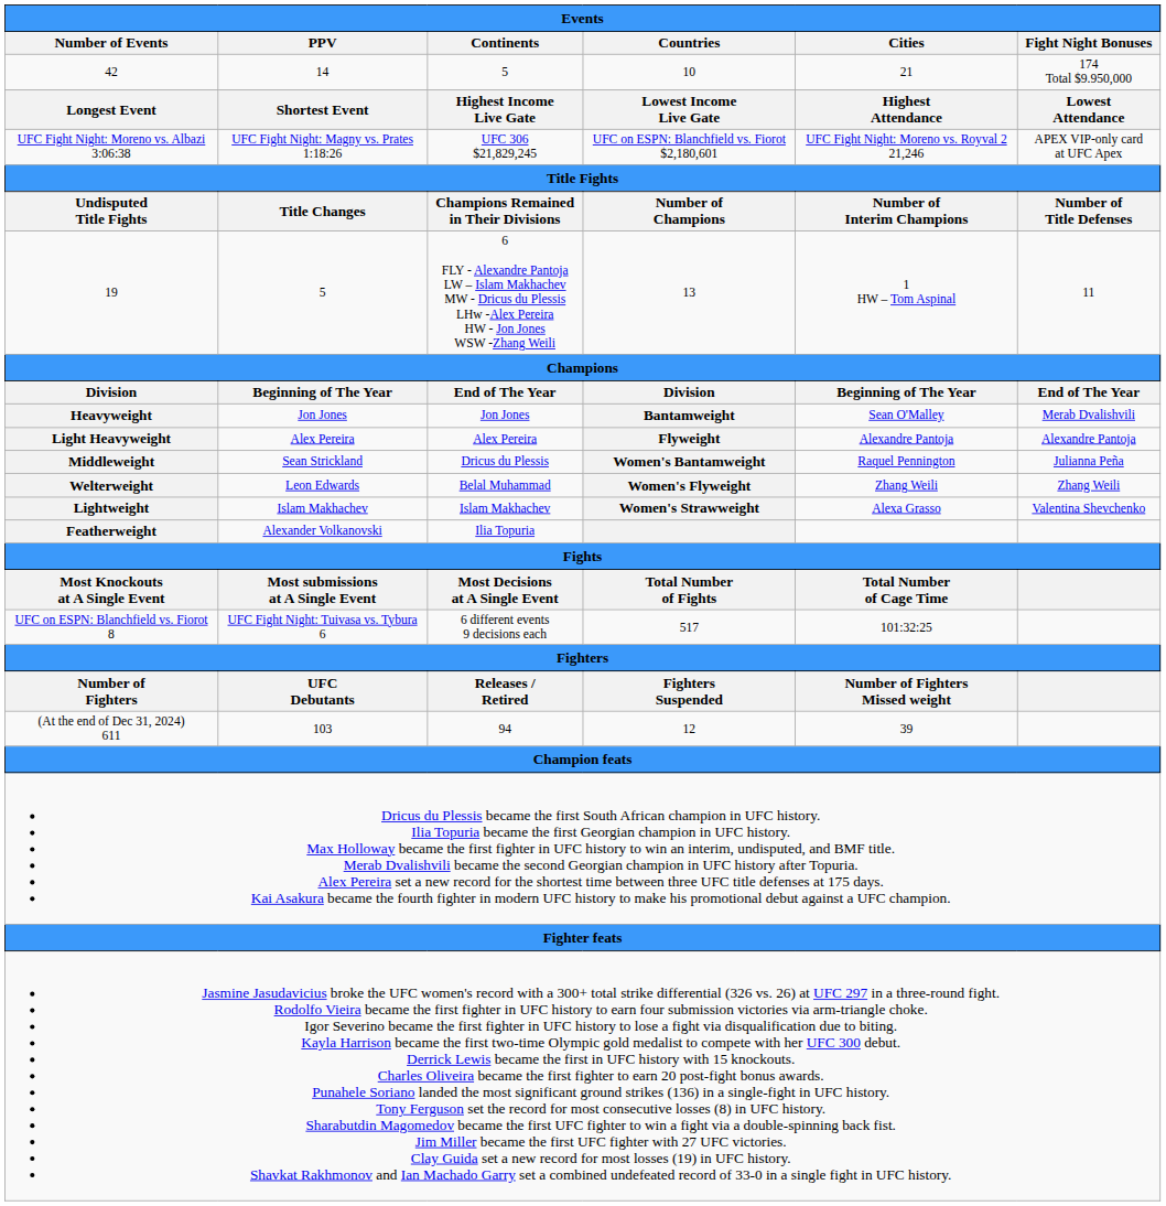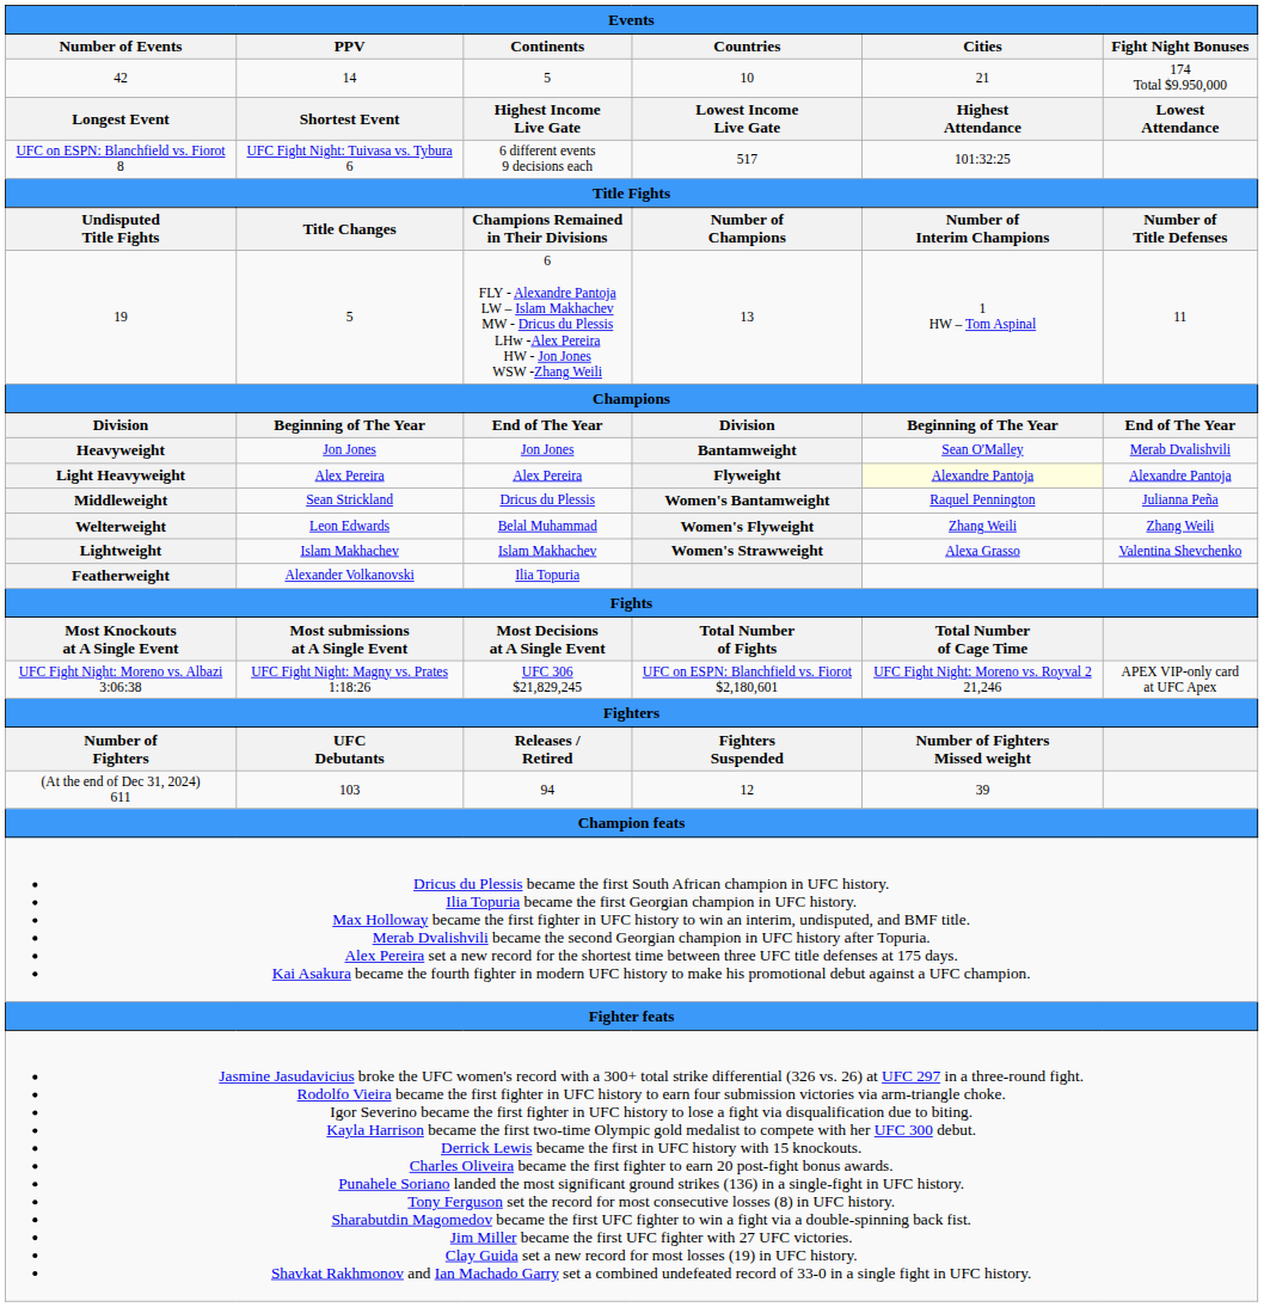rows swapped: UFC Fight Night: Moreno vs. Albazi 3:06:38 <-> UFC on ESPN: Blanchfield vs. Fiorot 8
Light Heavyweight | Cities: no background -> lightyellow background
